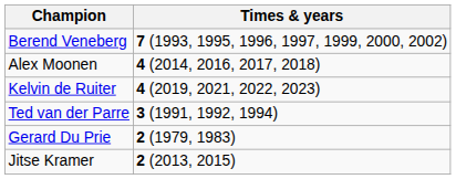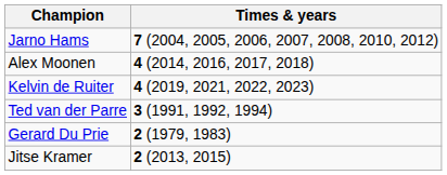- row: Berend Veneberg | 7 (1993, 1995, 1996, 1997, 1999, 2000, 2002)
+ row: Jarno Hams | 7 (2004, 2005, 2006, 2007, 2008, 2010, 2012)
